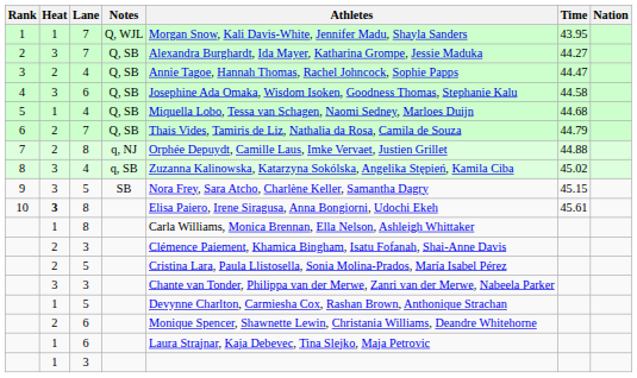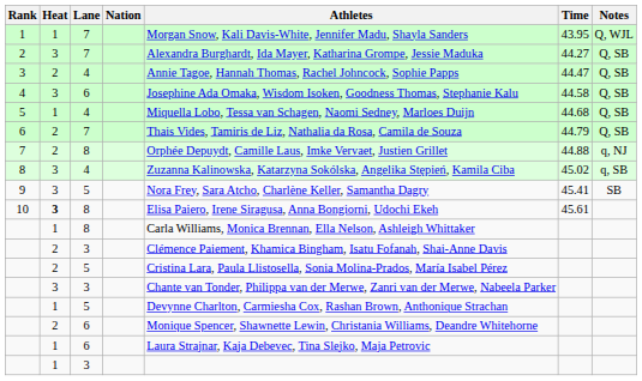columns swapped: Nation <-> Notes
9 | Time: 45.15 -> 45.41
